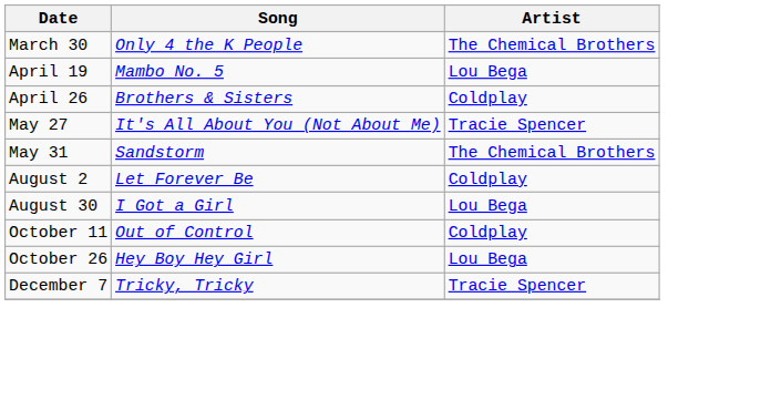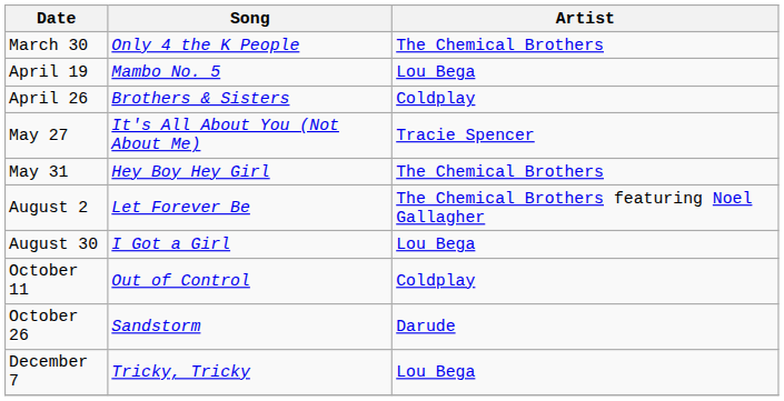May 31 | Song: Sandstorm -> Hey Boy Hey Girl
August 2 | Artist: Coldplay -> The Chemical Brothers featuring Noel Gallagher
October 26 | Song: Hey Boy Hey Girl -> Sandstorm
October 26 | Artist: Lou Bega -> Darude
December 7 | Artist: Tracie Spencer -> Lou Bega
